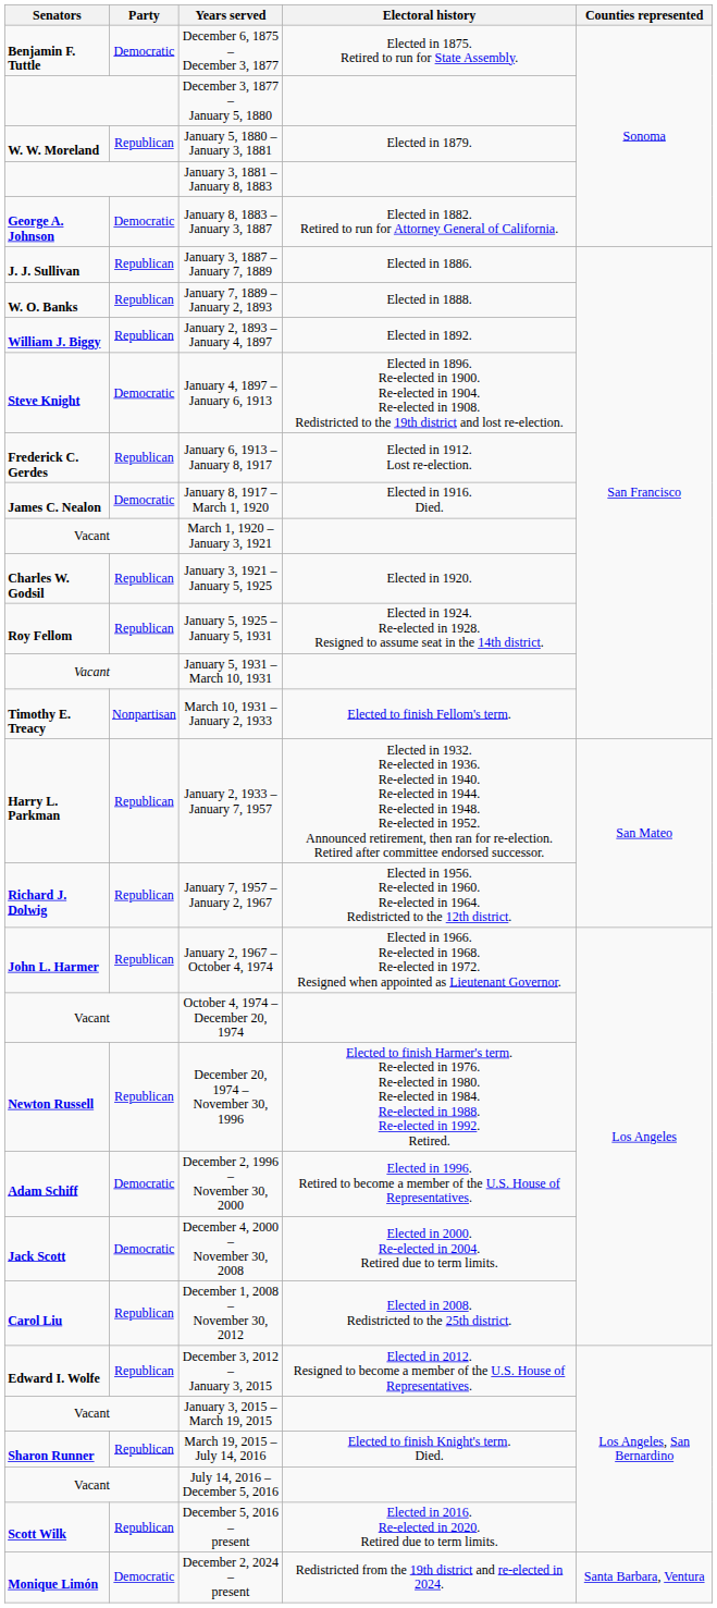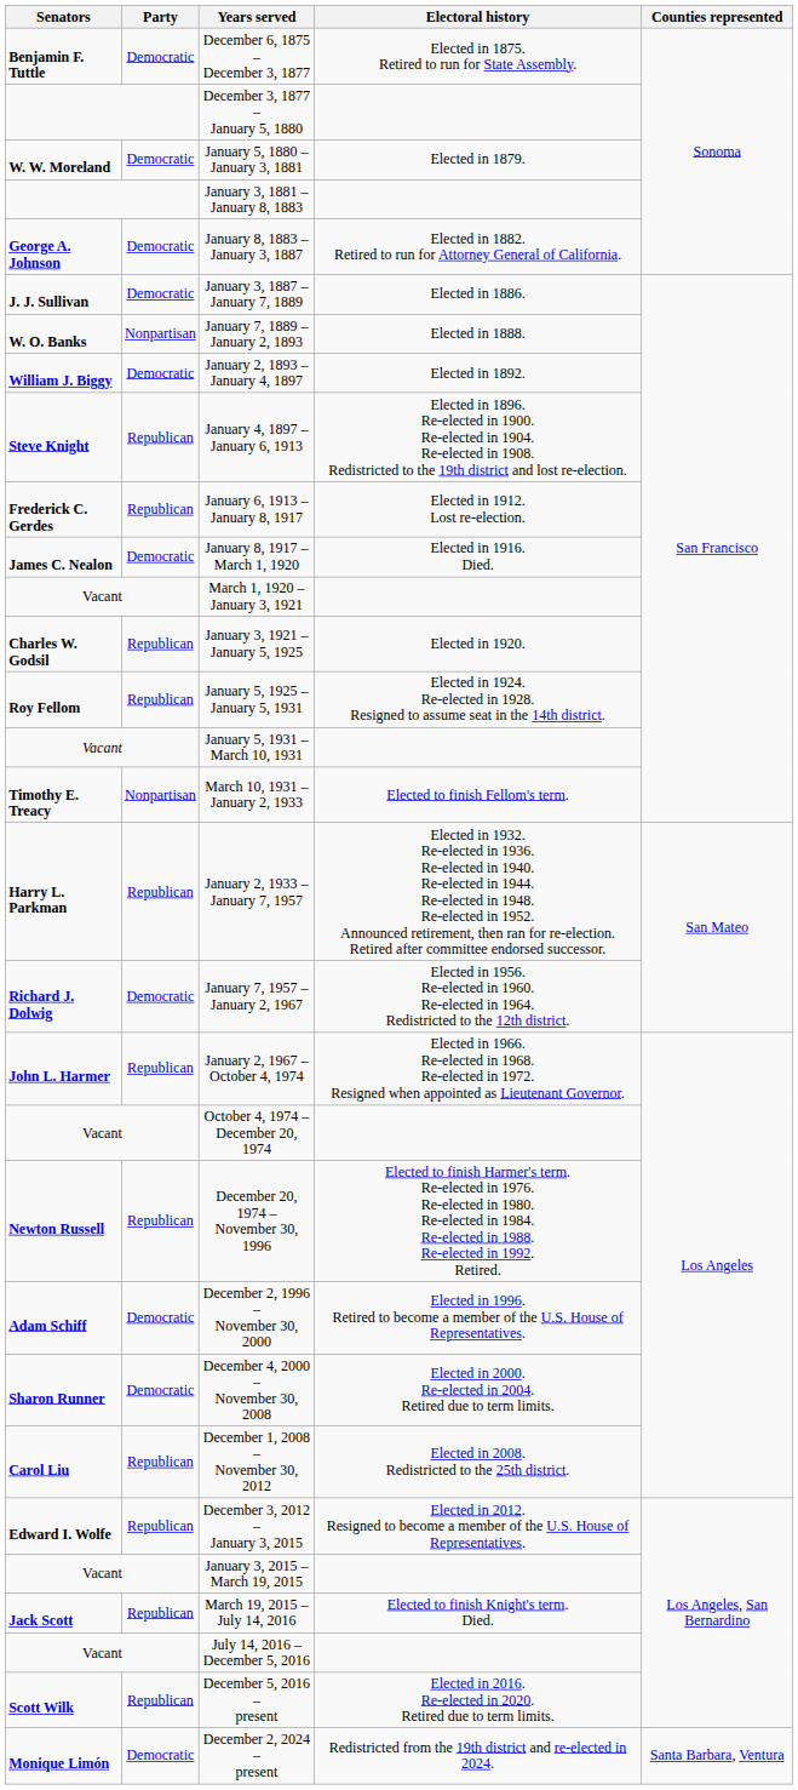January 5, 1880 – January 3, 1881 | Party: Republican -> Democratic
January 3, 1887 – January 7, 1889 | Party: Republican -> Democratic
January 7, 1889 – January 2, 1893 | Party: Republican -> Nonpartisan
January 2, 1893 – January 4, 1897 | Party: Republican -> Democratic
January 4, 1897 – January 6, 1913 | Party: Democratic -> Republican
January 7, 1957 – January 2, 1967 | Party: Republican -> Democratic
December 4, 2000 – November 30, 2008 | Senators: Jack Scott -> Sharon Runner
March 19, 2015 – July 14, 2016 | Senators: Sharon Runner -> Jack Scott
